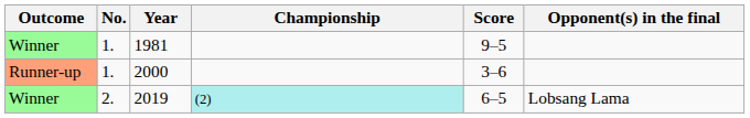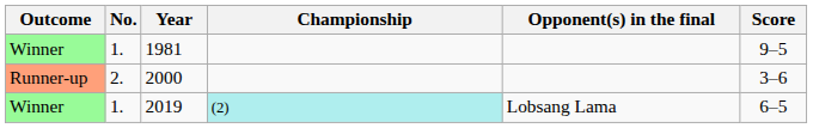columns swapped: Opponent(s) in the final <-> Score
2000 | No.: 1. -> 2.
2019 | No.: 2. -> 1.
